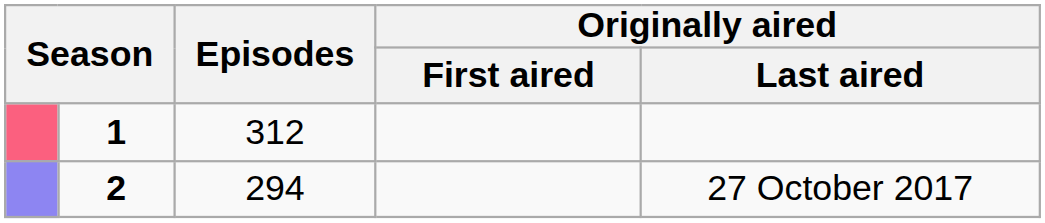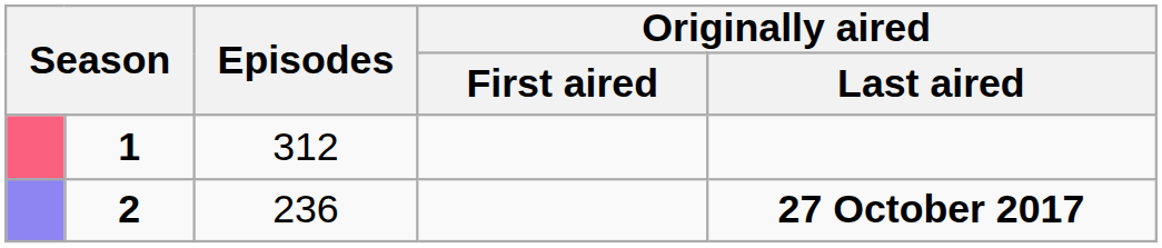2 | Episodes: 294 -> 236
2 | Originally aired / Last aired: normal -> bold
